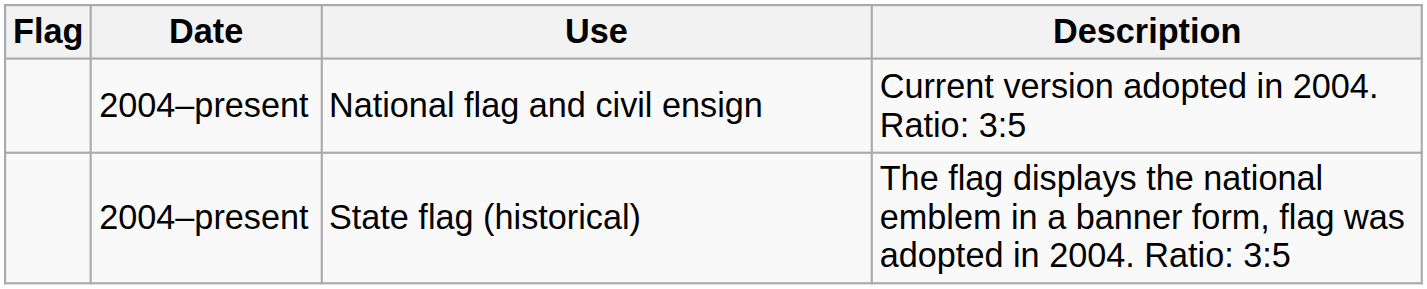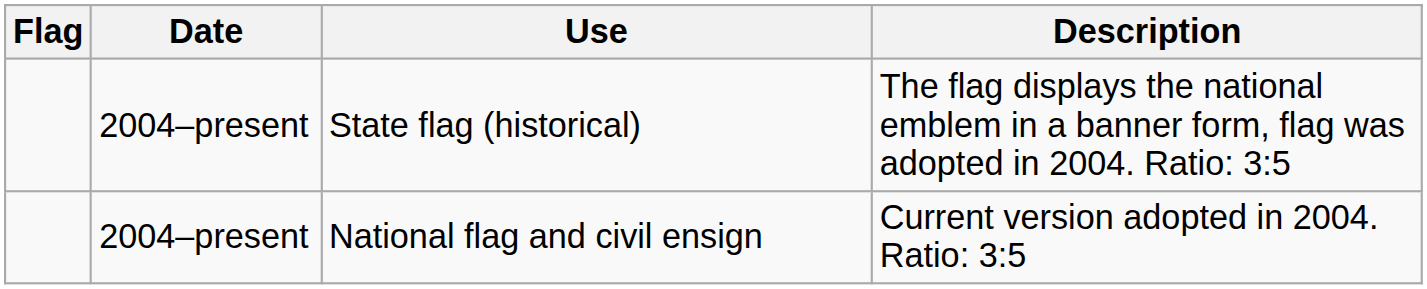rows swapped: National flag and civil ensign <-> State flag (historical)
